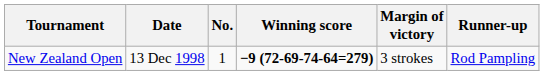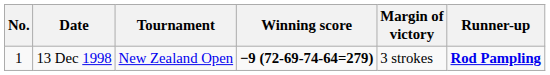columns swapped: No. <-> Tournament
13 Dec 1998 | Runner-up: normal -> bold
